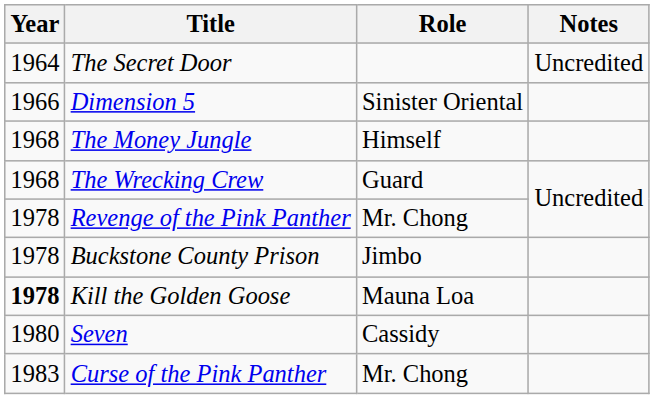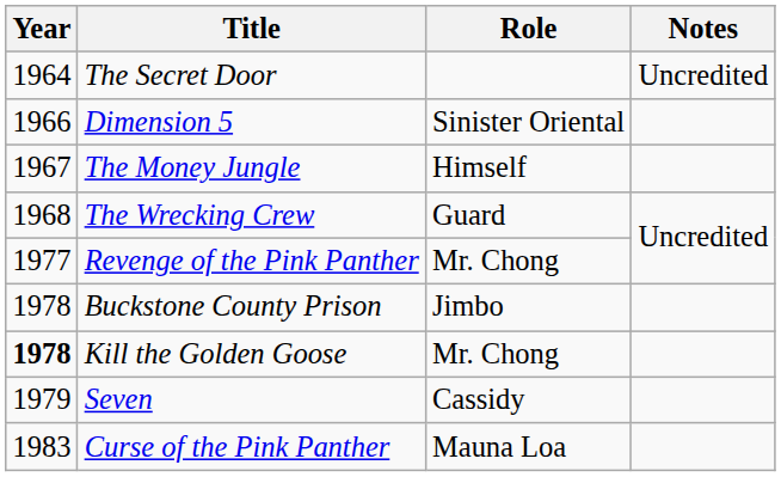The Money Jungle | Year: 1968 -> 1967
Revenge of the Pink Panther | Year: 1978 -> 1977
Kill the Golden Goose | Role: Mauna Loa -> Mr. Chong
Seven | Year: 1980 -> 1979
Curse of the Pink Panther | Role: Mr. Chong -> Mauna Loa
